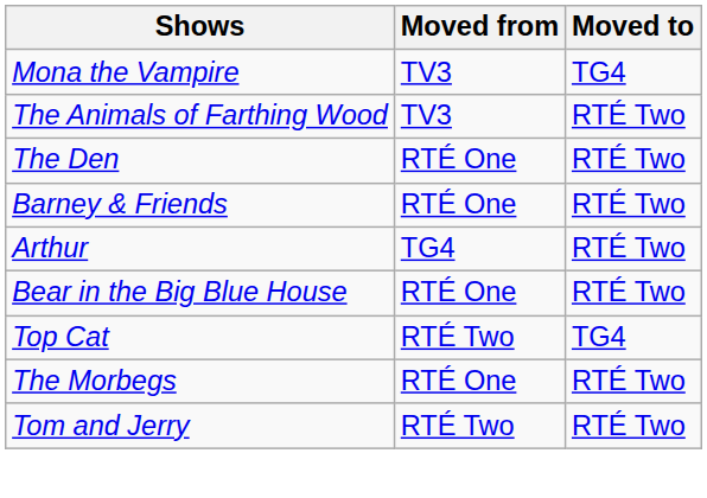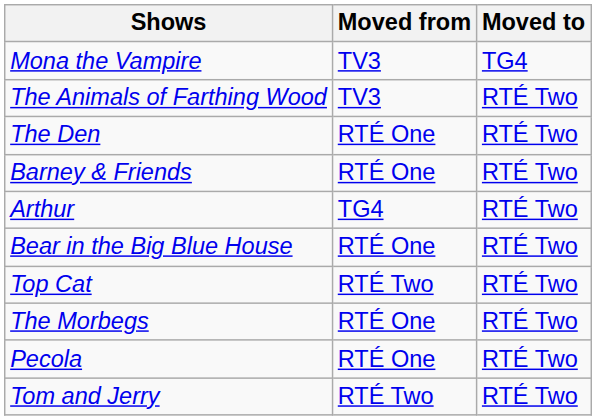Top Cat | Moved to: TG4 -> RTÉ Two
+ row: Pecola | RTÉ One | RTÉ Two
